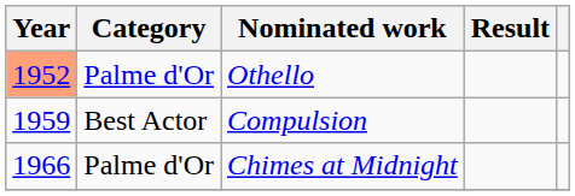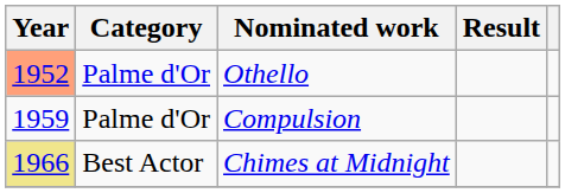Compulsion | Category: Best Actor -> Palme d'Or
Chimes at Midnight | Year: no background -> khaki background
Chimes at Midnight | Category: Palme d'Or -> Best Actor
